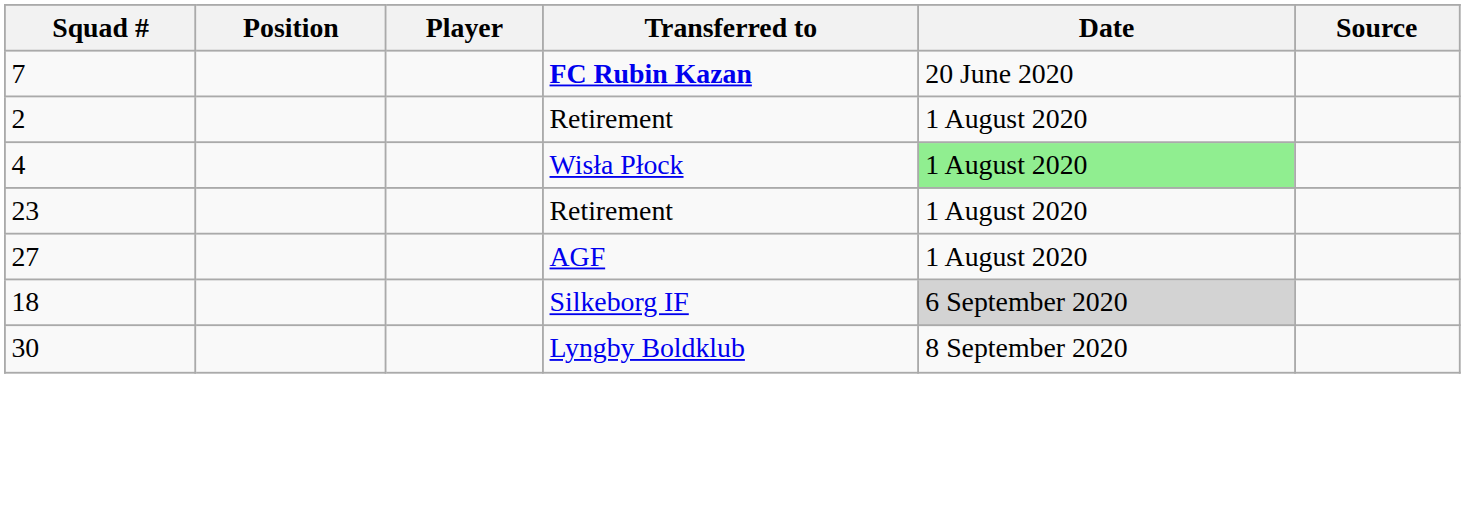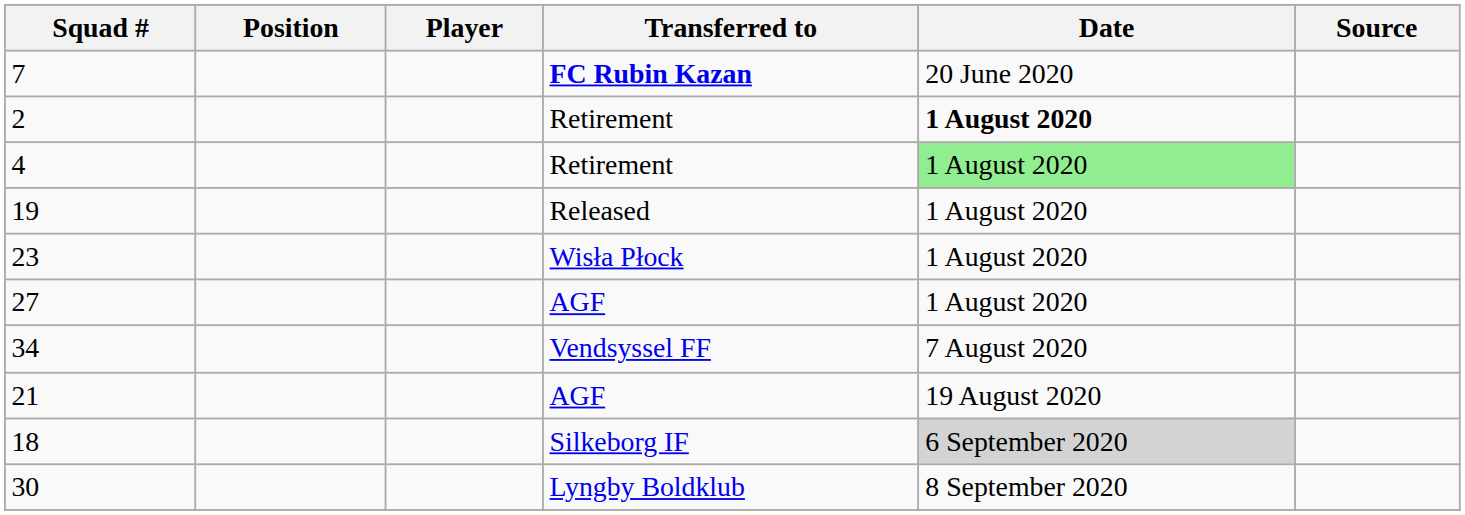2 | Date: normal -> bold
4 | Transferred to: Wisła Płock -> Retirement
+ row: 19 | Released | 1 August 2020
23 | Transferred to: Retirement -> Wisła Płock
+ row: 34 | Vendsyssel FF | 7 August 2020
+ row: 21 | AGF | 19 August 2020
